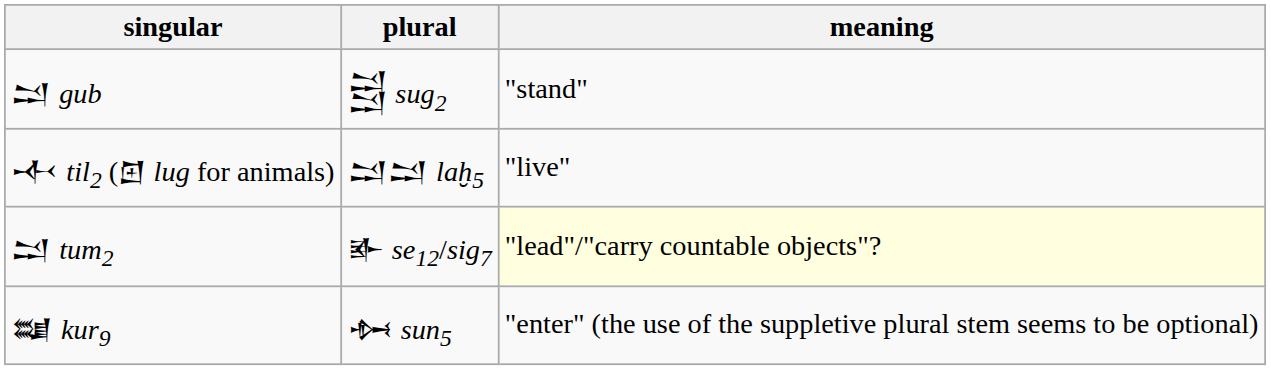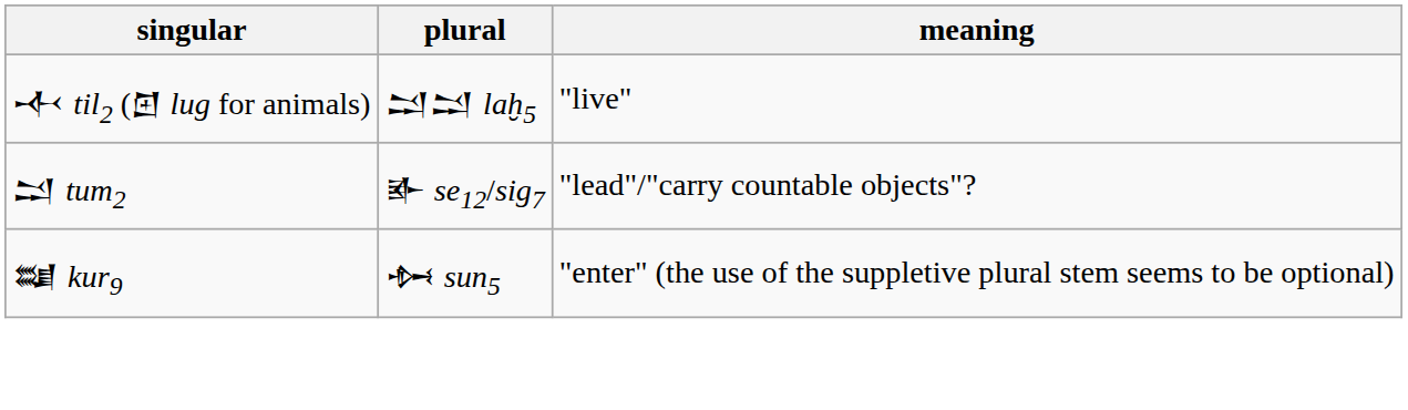- row: 𒁺 gub | 𒁻 sug2 | "stand"
𒁺 tum2 | meaning: lightyellow background -> no background
